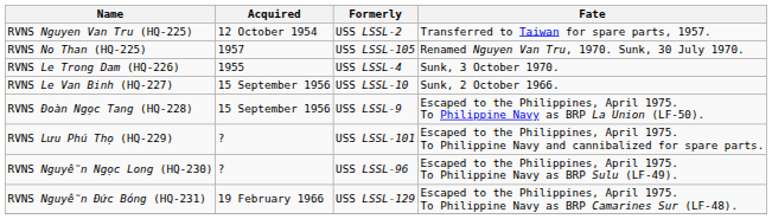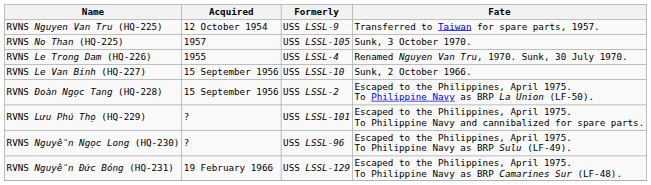RVNS Nguyen Van Tru (HQ-225) | Formerly: USS LSSL-2 -> USS LSSL-9
RVNS No Than (HQ-225) | Fate: Renamed Nguyen Van Tru, 1970. Sunk, 30 July 1970. -> Sunk, 3 October 1970.
RVNS Le Trong Dam (HQ-226) | Fate: Sunk, 3 October 1970. -> Renamed Nguyen Van Tru, 1970. Sunk, 30 July 1970.
RVNS Đoàn Ngọc Tang (HQ-228) | Formerly: USS LSSL-9 -> USS LSSL-2
